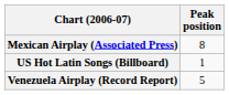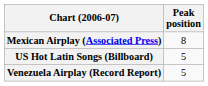US Hot Latin Songs (Billboard) | Peak position: 1 -> 5
